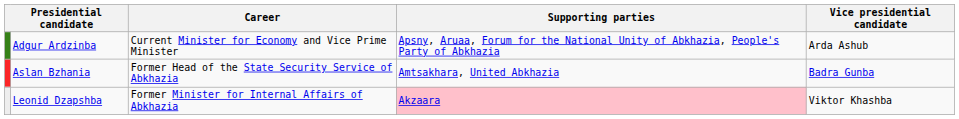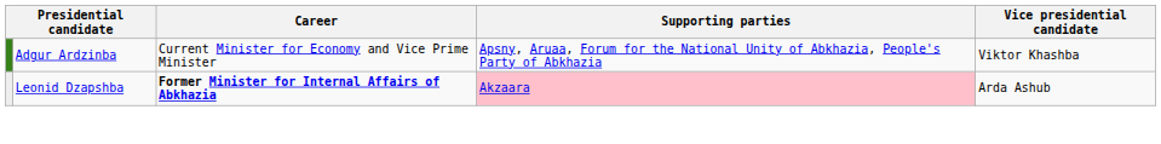Adgur Ardzinba | Vice presidential candidate: Arda Ashub -> Viktor Khashba
- row: Aslan Bzhania | Former Head of the State Security Service of Abkhazia | Amtsakhara, United Abkhazia | Badra Gunba
Leonid Dzapshba | Career: normal -> bold
Leonid Dzapshba | Vice presidential candidate: Viktor Khashba -> Arda Ashub
